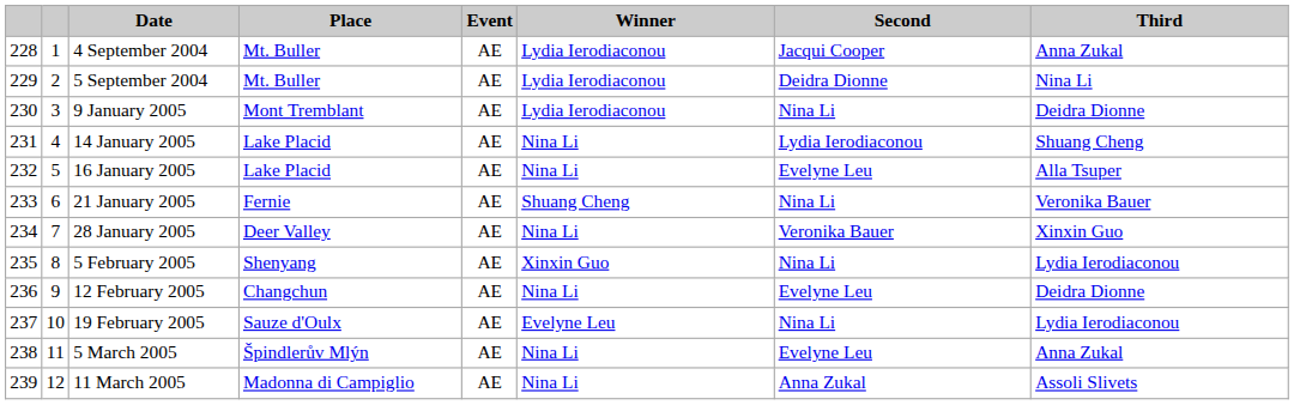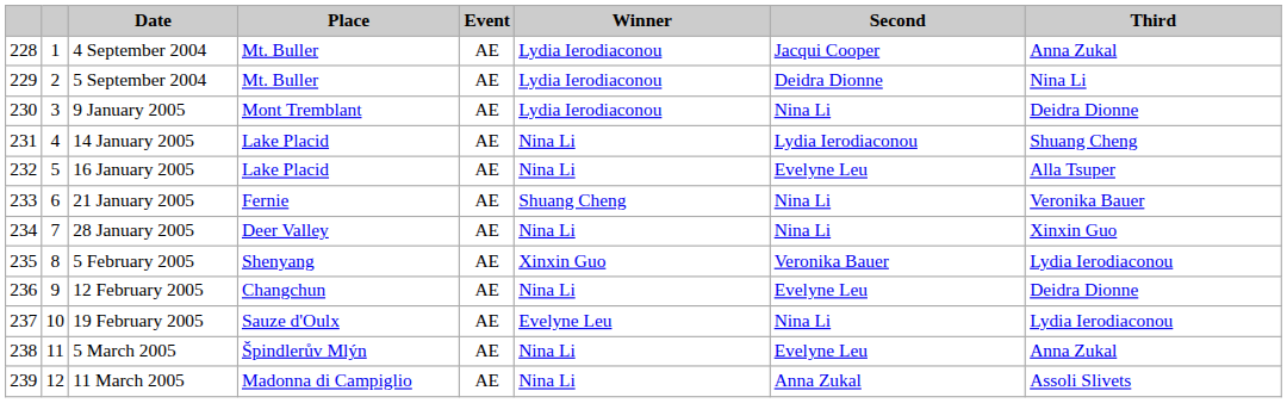28 January 2005 | Second: Veronika Bauer -> Nina Li
5 February 2005 | Second: Nina Li -> Veronika Bauer
